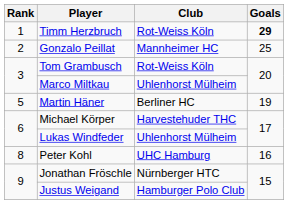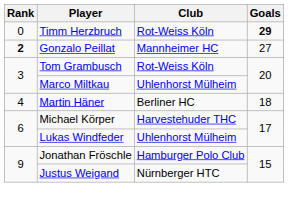Timm Herzbruch | Rank: 1 -> 0
Gonzalo Peillat | Rank: normal -> bold
Gonzalo Peillat | Goals: 25 -> 27
Martin Häner | Rank: 5 -> 4
Martin Häner | Goals: 19 -> 18
- row: 8 | Peter Kohl | UHC Hamburg | 16
Jonathan Fröschle | Club: Nürnberger HTC -> Hamburger Polo Club
Justus Weigand | Club: Hamburger Polo Club -> Nürnberger HTC
